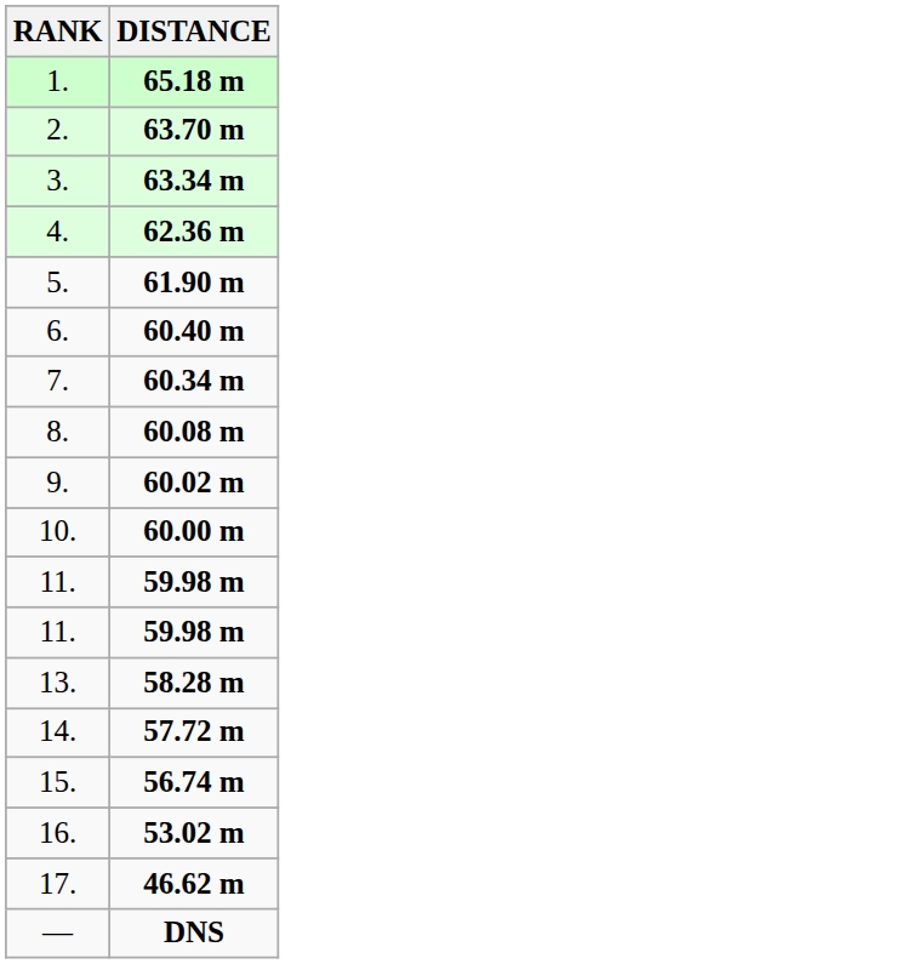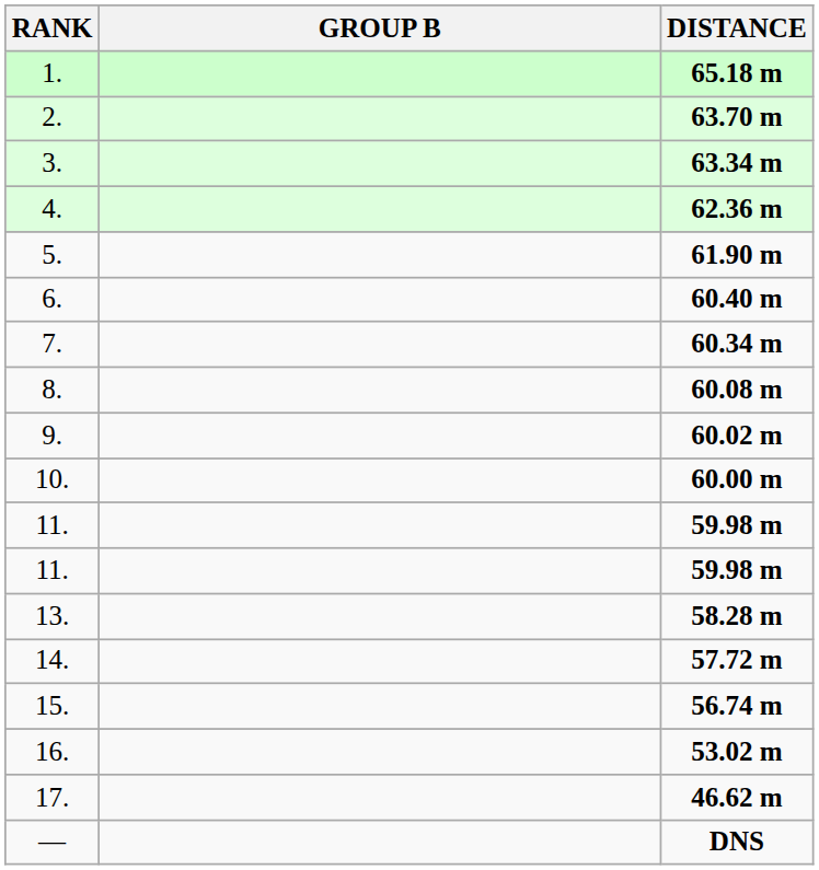+ column: GROUP B
